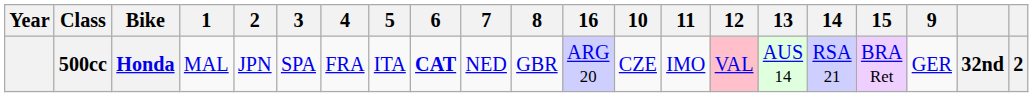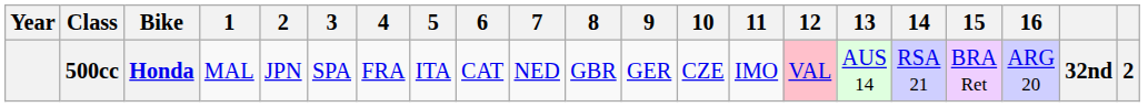columns swapped: 9 <-> 16
500cc | 6: bold -> normal
